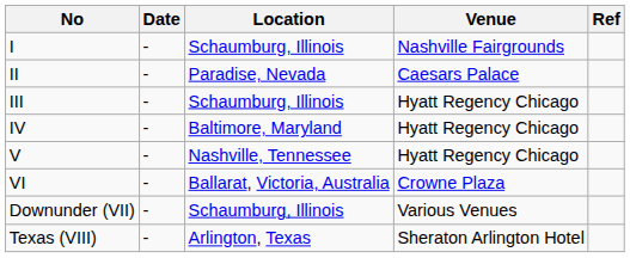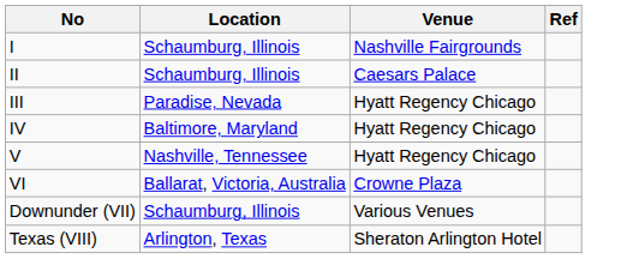- column: Date | - | - | - | - | - | - | - | -
II | Location: Paradise, Nevada -> Schaumburg, Illinois
III | Location: Schaumburg, Illinois -> Paradise, Nevada
